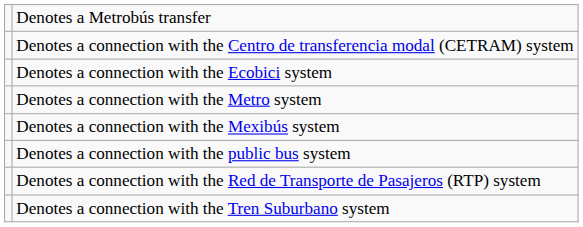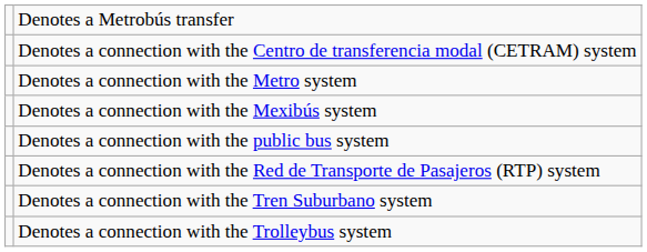- row: Denotes a connection with the Ecobici system
+ row: Denotes a connection with the Trolleybus system
